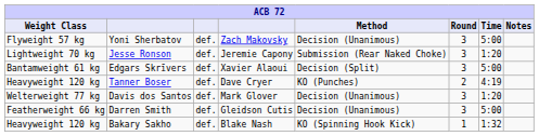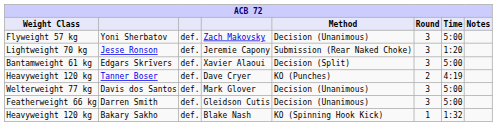Davis dos Santos | Time: 1:20 -> 5:00
